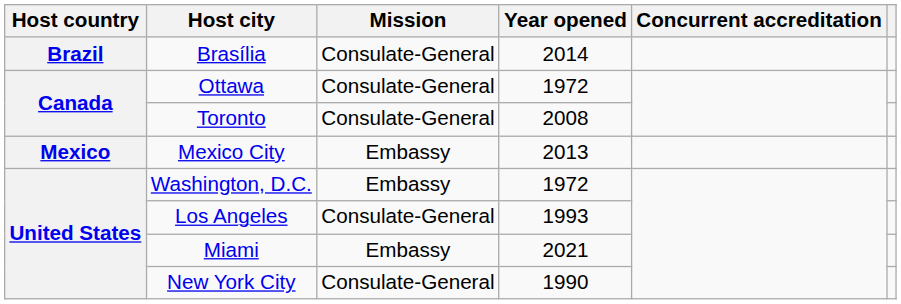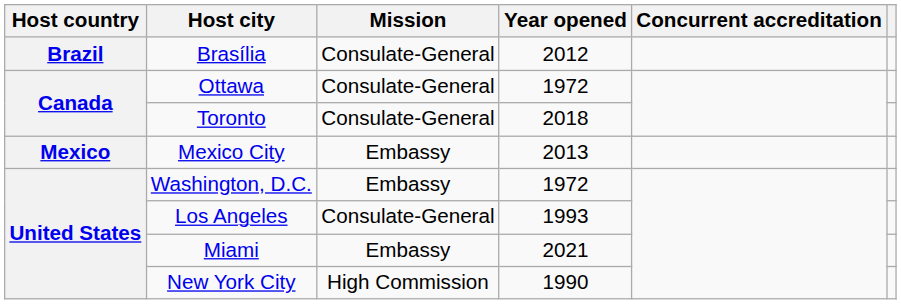Brasília | Year opened: 2014 -> 2012
Toronto | Year opened: 2008 -> 2018
New York City | Mission: Consulate-General -> High Commission
